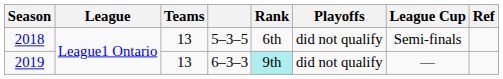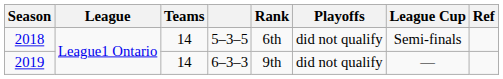2018 | Teams: 13 -> 14
2019 | Teams: 13 -> 14
2019 | Rank: paleturquoise background -> no background
